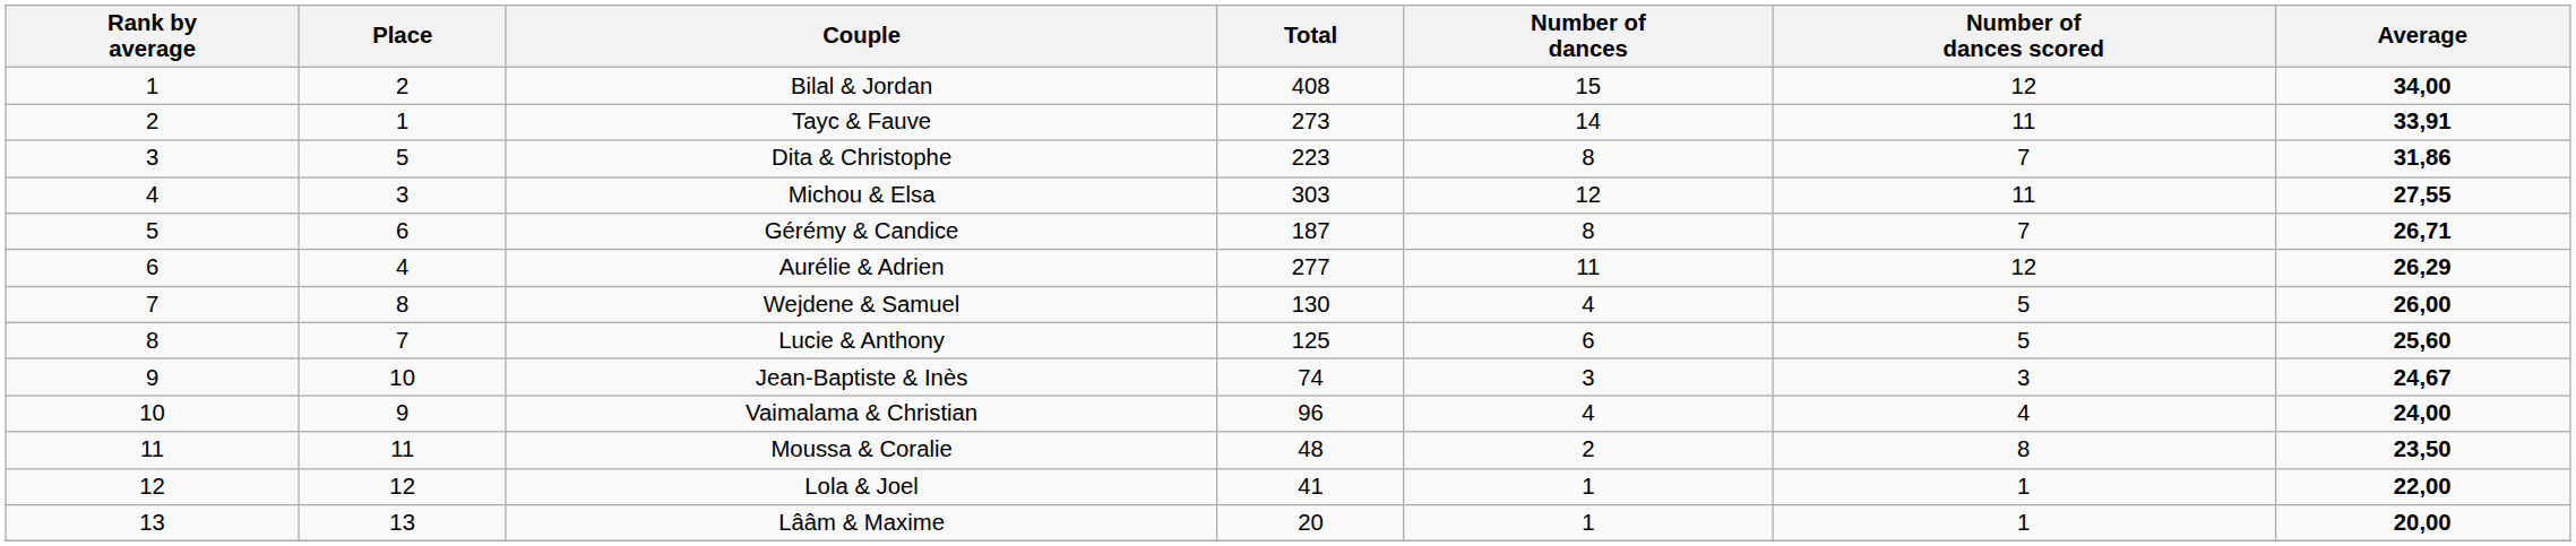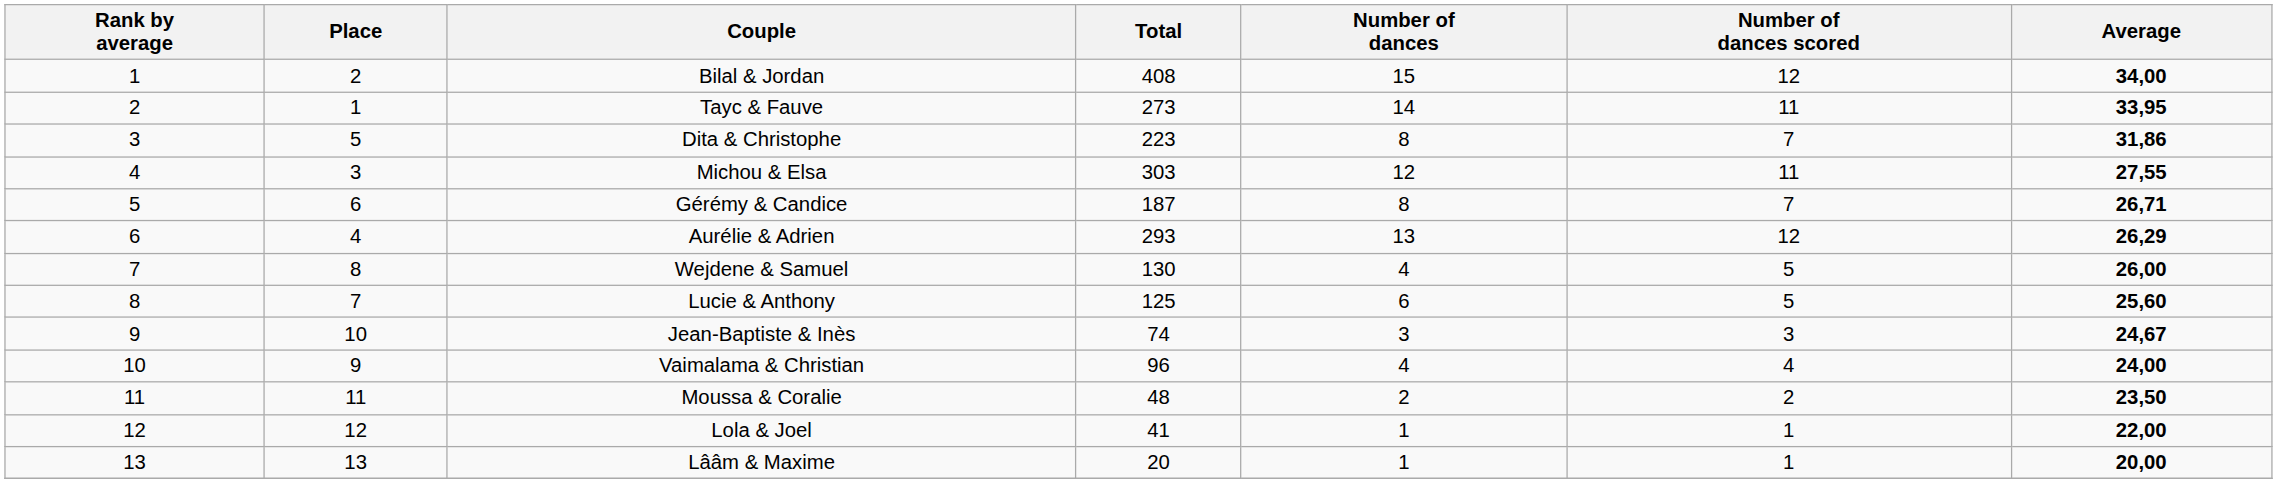Tayc & Fauve | Average: 33,91 -> 33,95
Aurélie & Adrien | Total: 277 -> 293
Aurélie & Adrien | Number of dances: 11 -> 13
Moussa & Coralie | Number of dances scored: 8 -> 2
